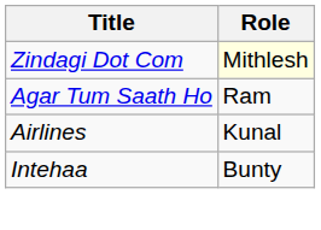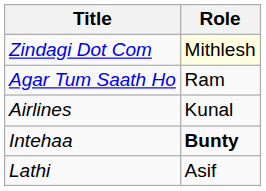Intehaa | Role: normal -> bold
+ row: Lathi | Asif
